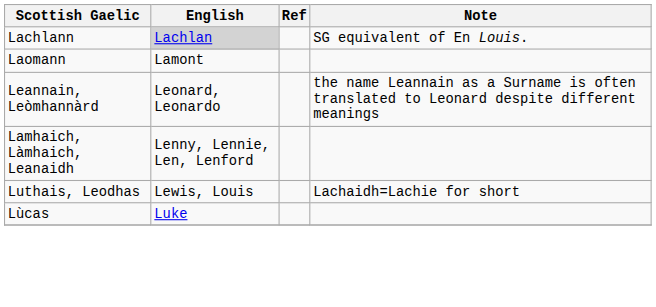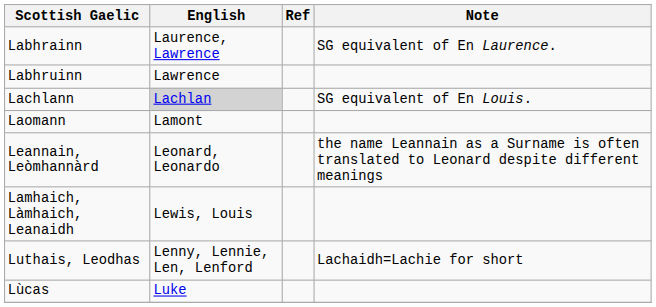+ row: Labhrainn | Laurence, Lawrence | SG equivalent of En Laurence.
+ row: Labhruinn | Lawrence
Lamhaich, Làmhaich, Leanaidh | English: Lenny, Lennie, Len, Lenford -> Lewis, Louis
Luthais, Leodhas | English: Lewis, Louis -> Lenny, Lennie, Len, Lenford
